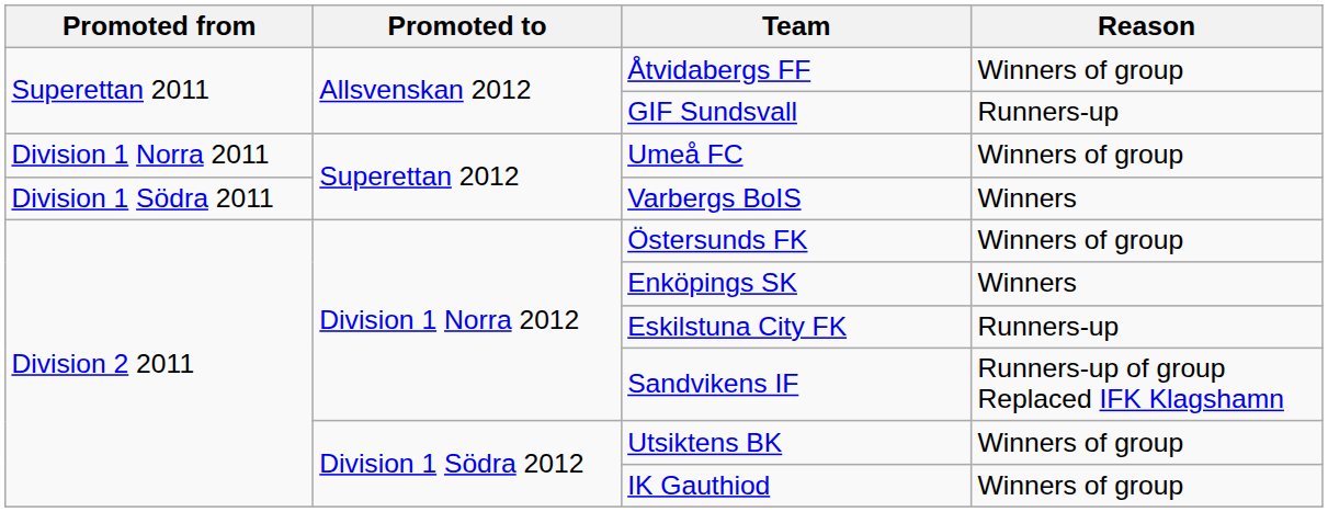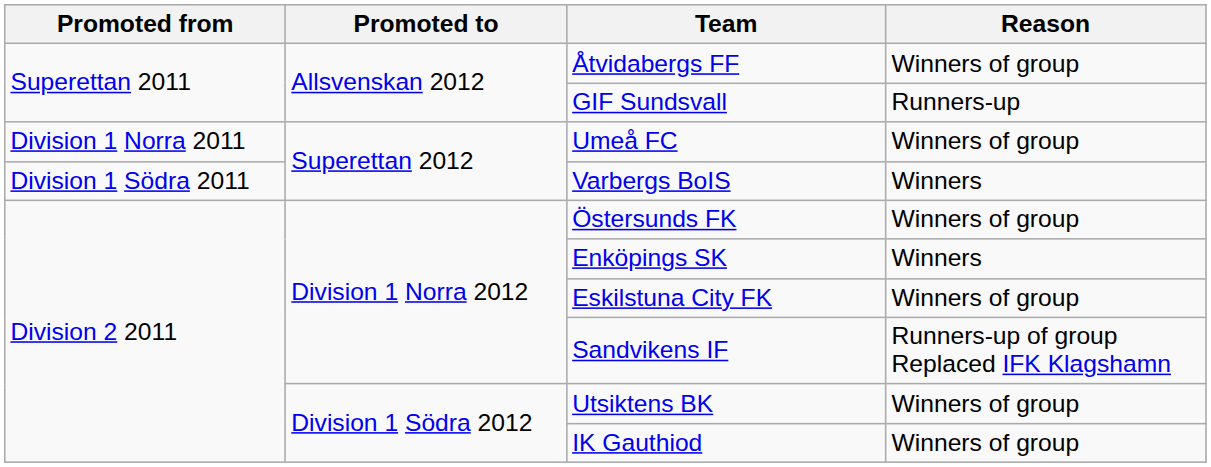Eskilstuna City FK | Reason: Runners-up -> Winners of group
